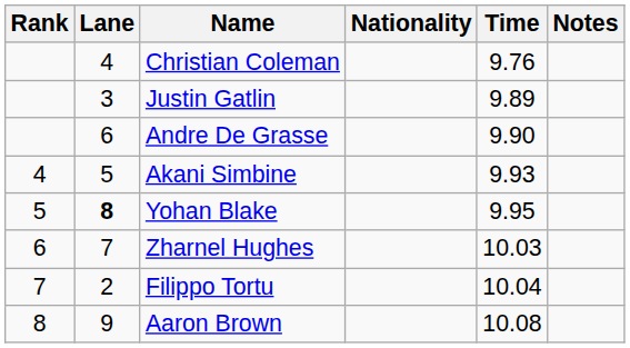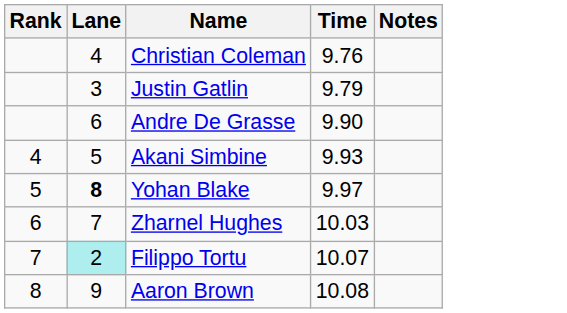- column: Nationality
Justin Gatlin | Time: 9.89 -> 9.79
Yohan Blake | Time: 9.95 -> 9.97
Filippo Tortu | Lane: no background -> paleturquoise background
Filippo Tortu | Time: 10.04 -> 10.07
